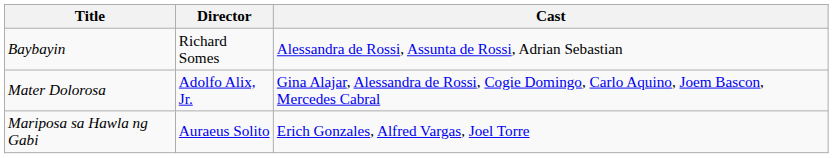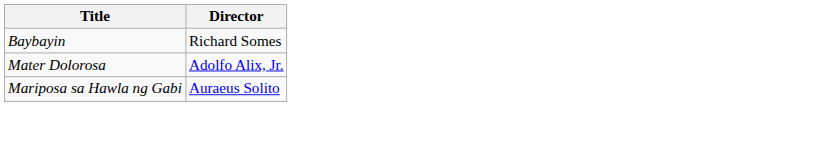- column: Cast | Alessandra de Rossi, Assunta de Rossi, Adrian Sebastian | Gina Alajar, Alessandra de Rossi, Cogie Domingo, Carlo Aquino, Joem Bascon, Mercedes Cabral | Erich Gonzales, Alfred Vargas, Joel Torre
